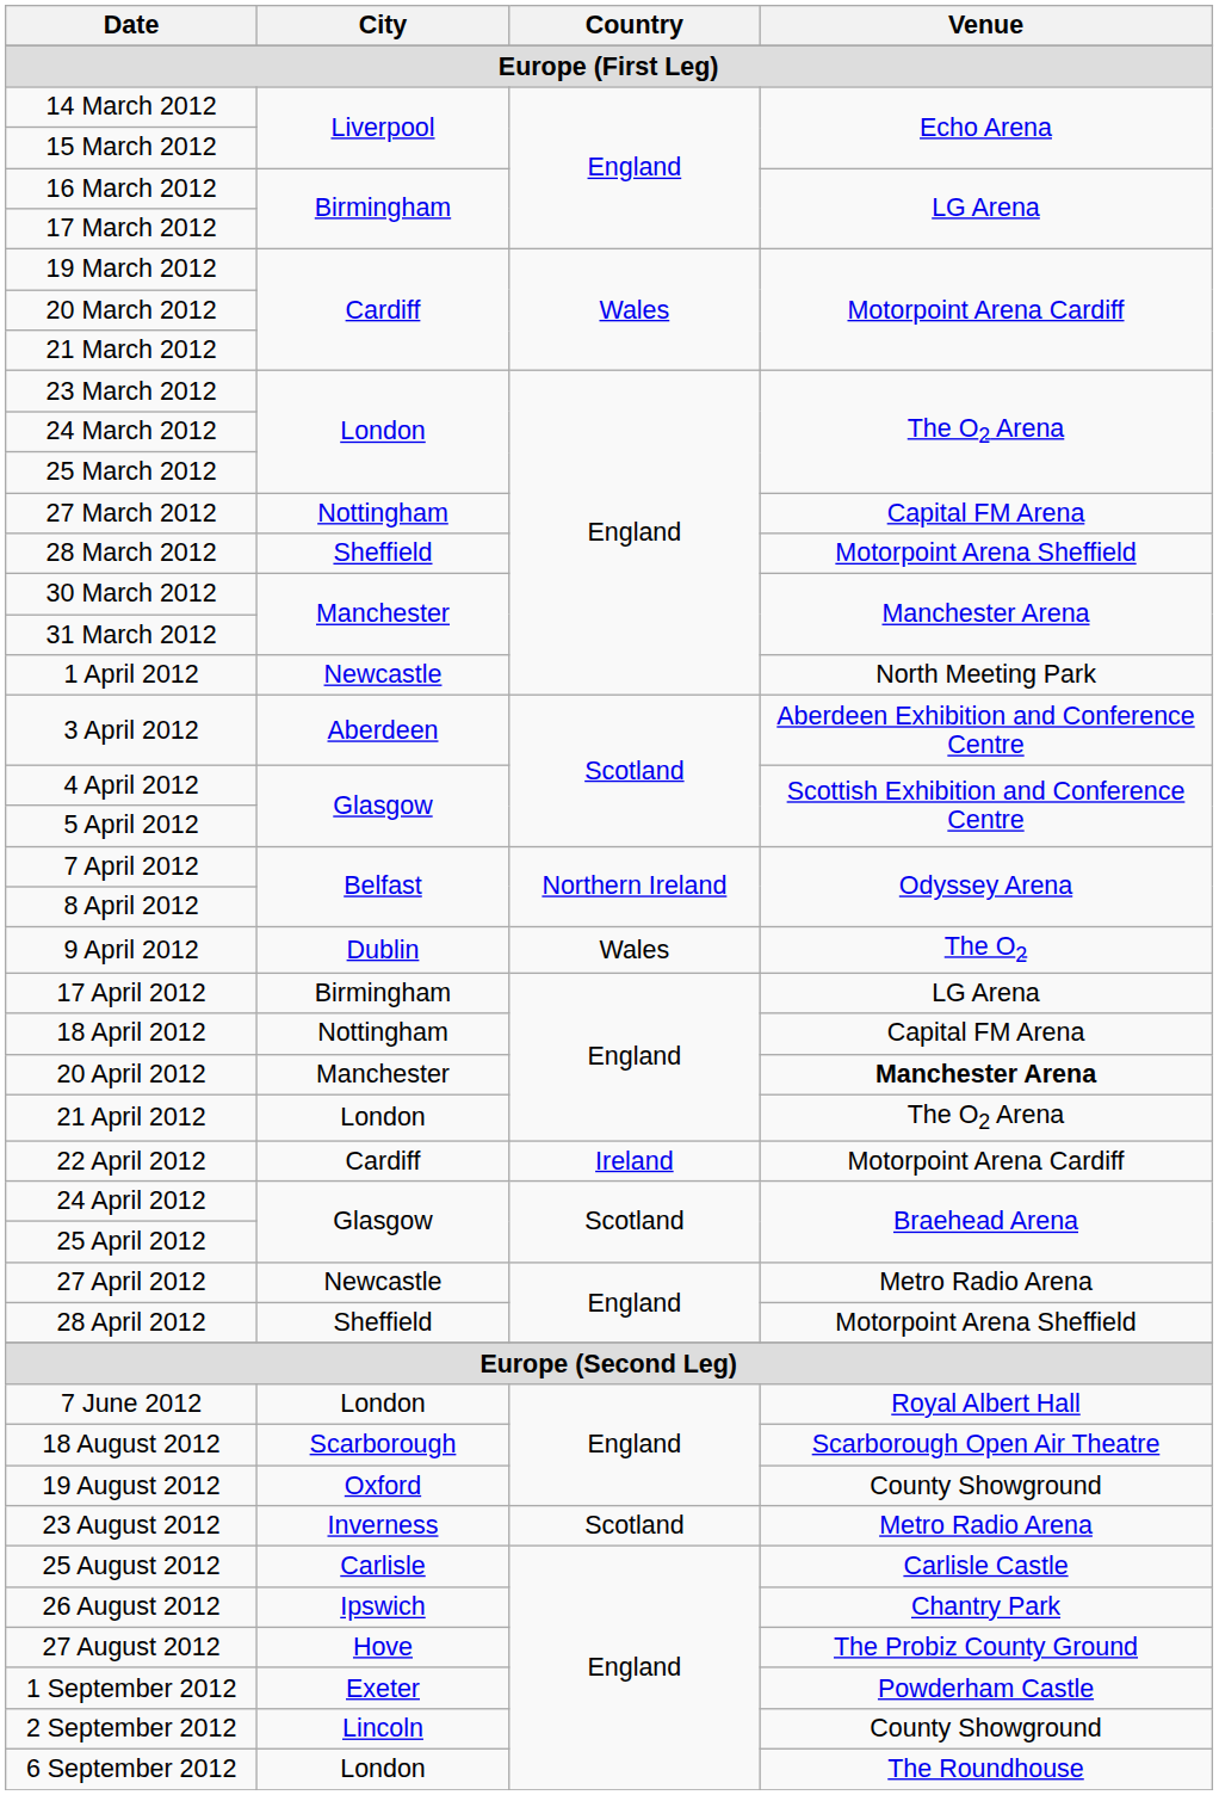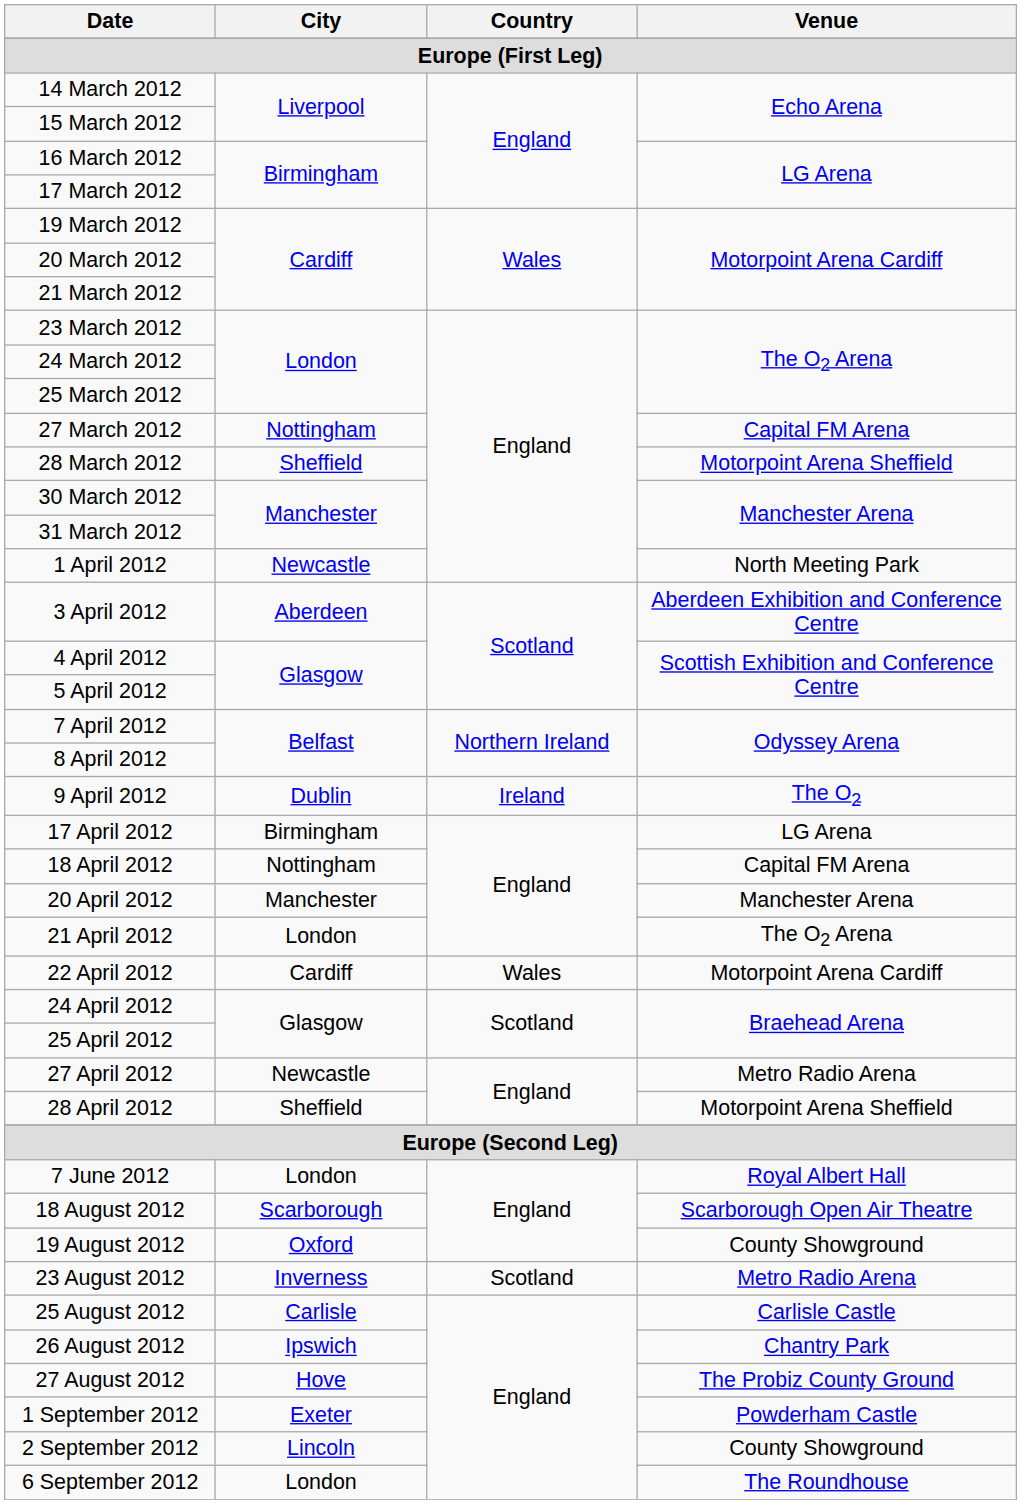9 April 2012 | Country: Wales -> Ireland
20 April 2012 | Venue: bold -> normal
22 April 2012 | Country: Ireland -> Wales
